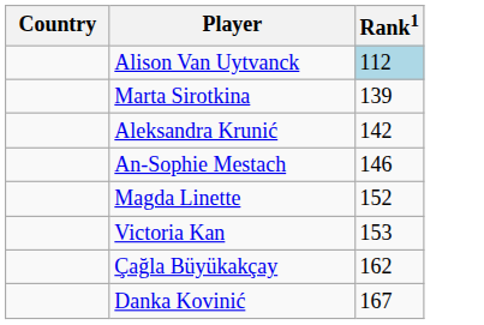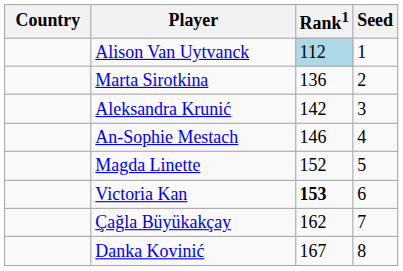+ column: Seed | 1 | 2 | 3 | 4 | 5 | 6 | 7 | 8
Marta Sirotkina | Rank1: 139 -> 136
Victoria Kan | Rank1: normal -> bold
